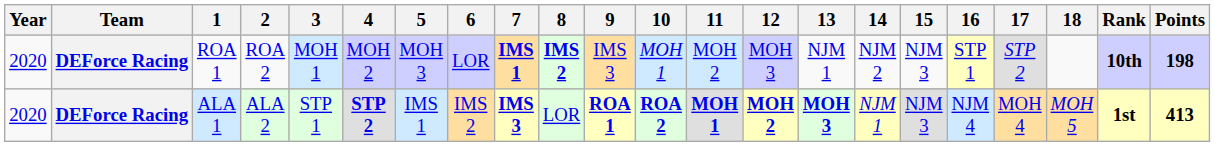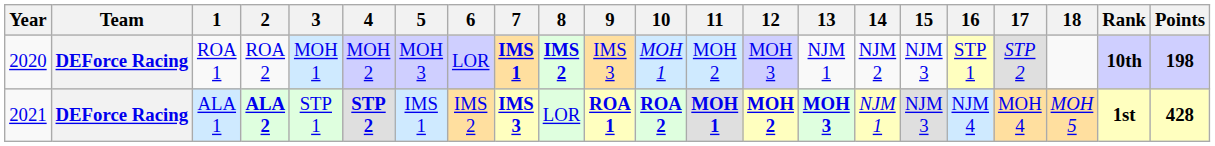ALA 1 | Year: 2020 -> 2021
ALA 1 | 2: normal -> bold
ALA 1 | Points: 413 -> 428
